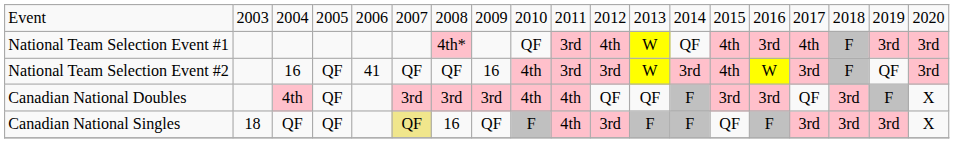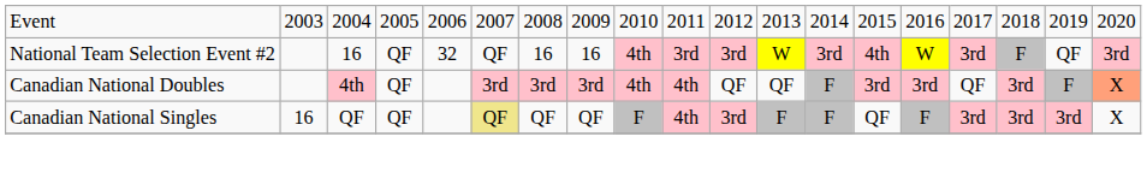- row: National Team Selection Event #1 | 4th* | QF | 3rd | 4th | W | QF | 4th | 3rd | 4th | F | 3rd | 3rd
National Team Selection Event #2 | column 5: 41 -> 32
National Team Selection Event #2 | column 7: QF -> 16
Canadian National Doubles | column 19: no background -> lightsalmon background
Canadian National Singles | column 2: 18 -> 16
Canadian National Singles | column 7: 16 -> QF
